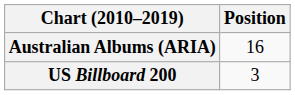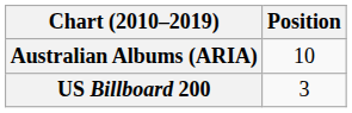Australian Albums (ARIA) | Position: 16 -> 10
